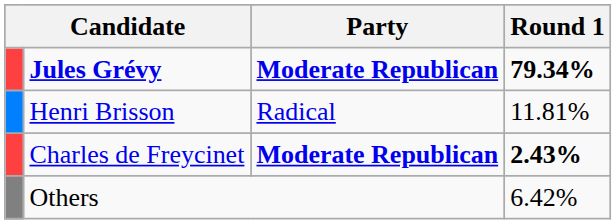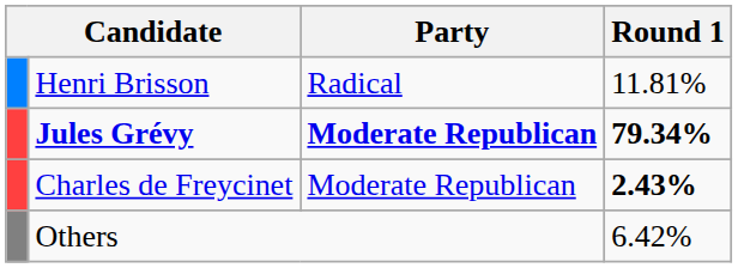rows swapped: Jules Grévy <-> Henri Brisson
Charles de Freycinet | Party: bold -> normal
